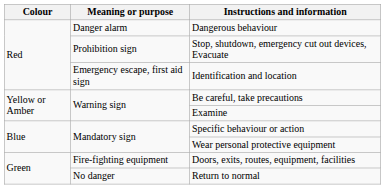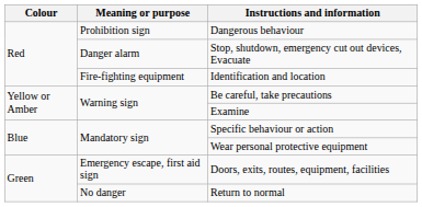Dangerous behaviour | Meaning or purpose: Danger alarm -> Prohibition sign
Stop, shutdown, emergency cut out devices, Evacuate | Meaning or purpose: Prohibition sign -> Danger alarm
Identification and location | Meaning or purpose: Emergency escape, first aid sign -> Fire-fighting equipment
Doors, exits, routes, equipment, facilities | Meaning or purpose: Fire-fighting equipment -> Emergency escape, first aid sign
